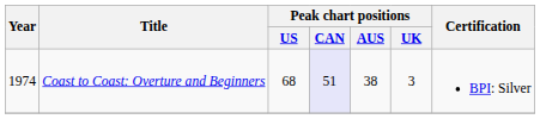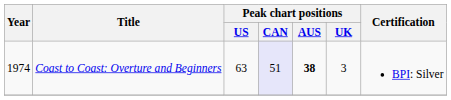Coast to Coast: Overture and Beginners | Peak chart positions / US: 68 -> 63
Coast to Coast: Overture and Beginners | Peak chart positions / AUS: normal -> bold
